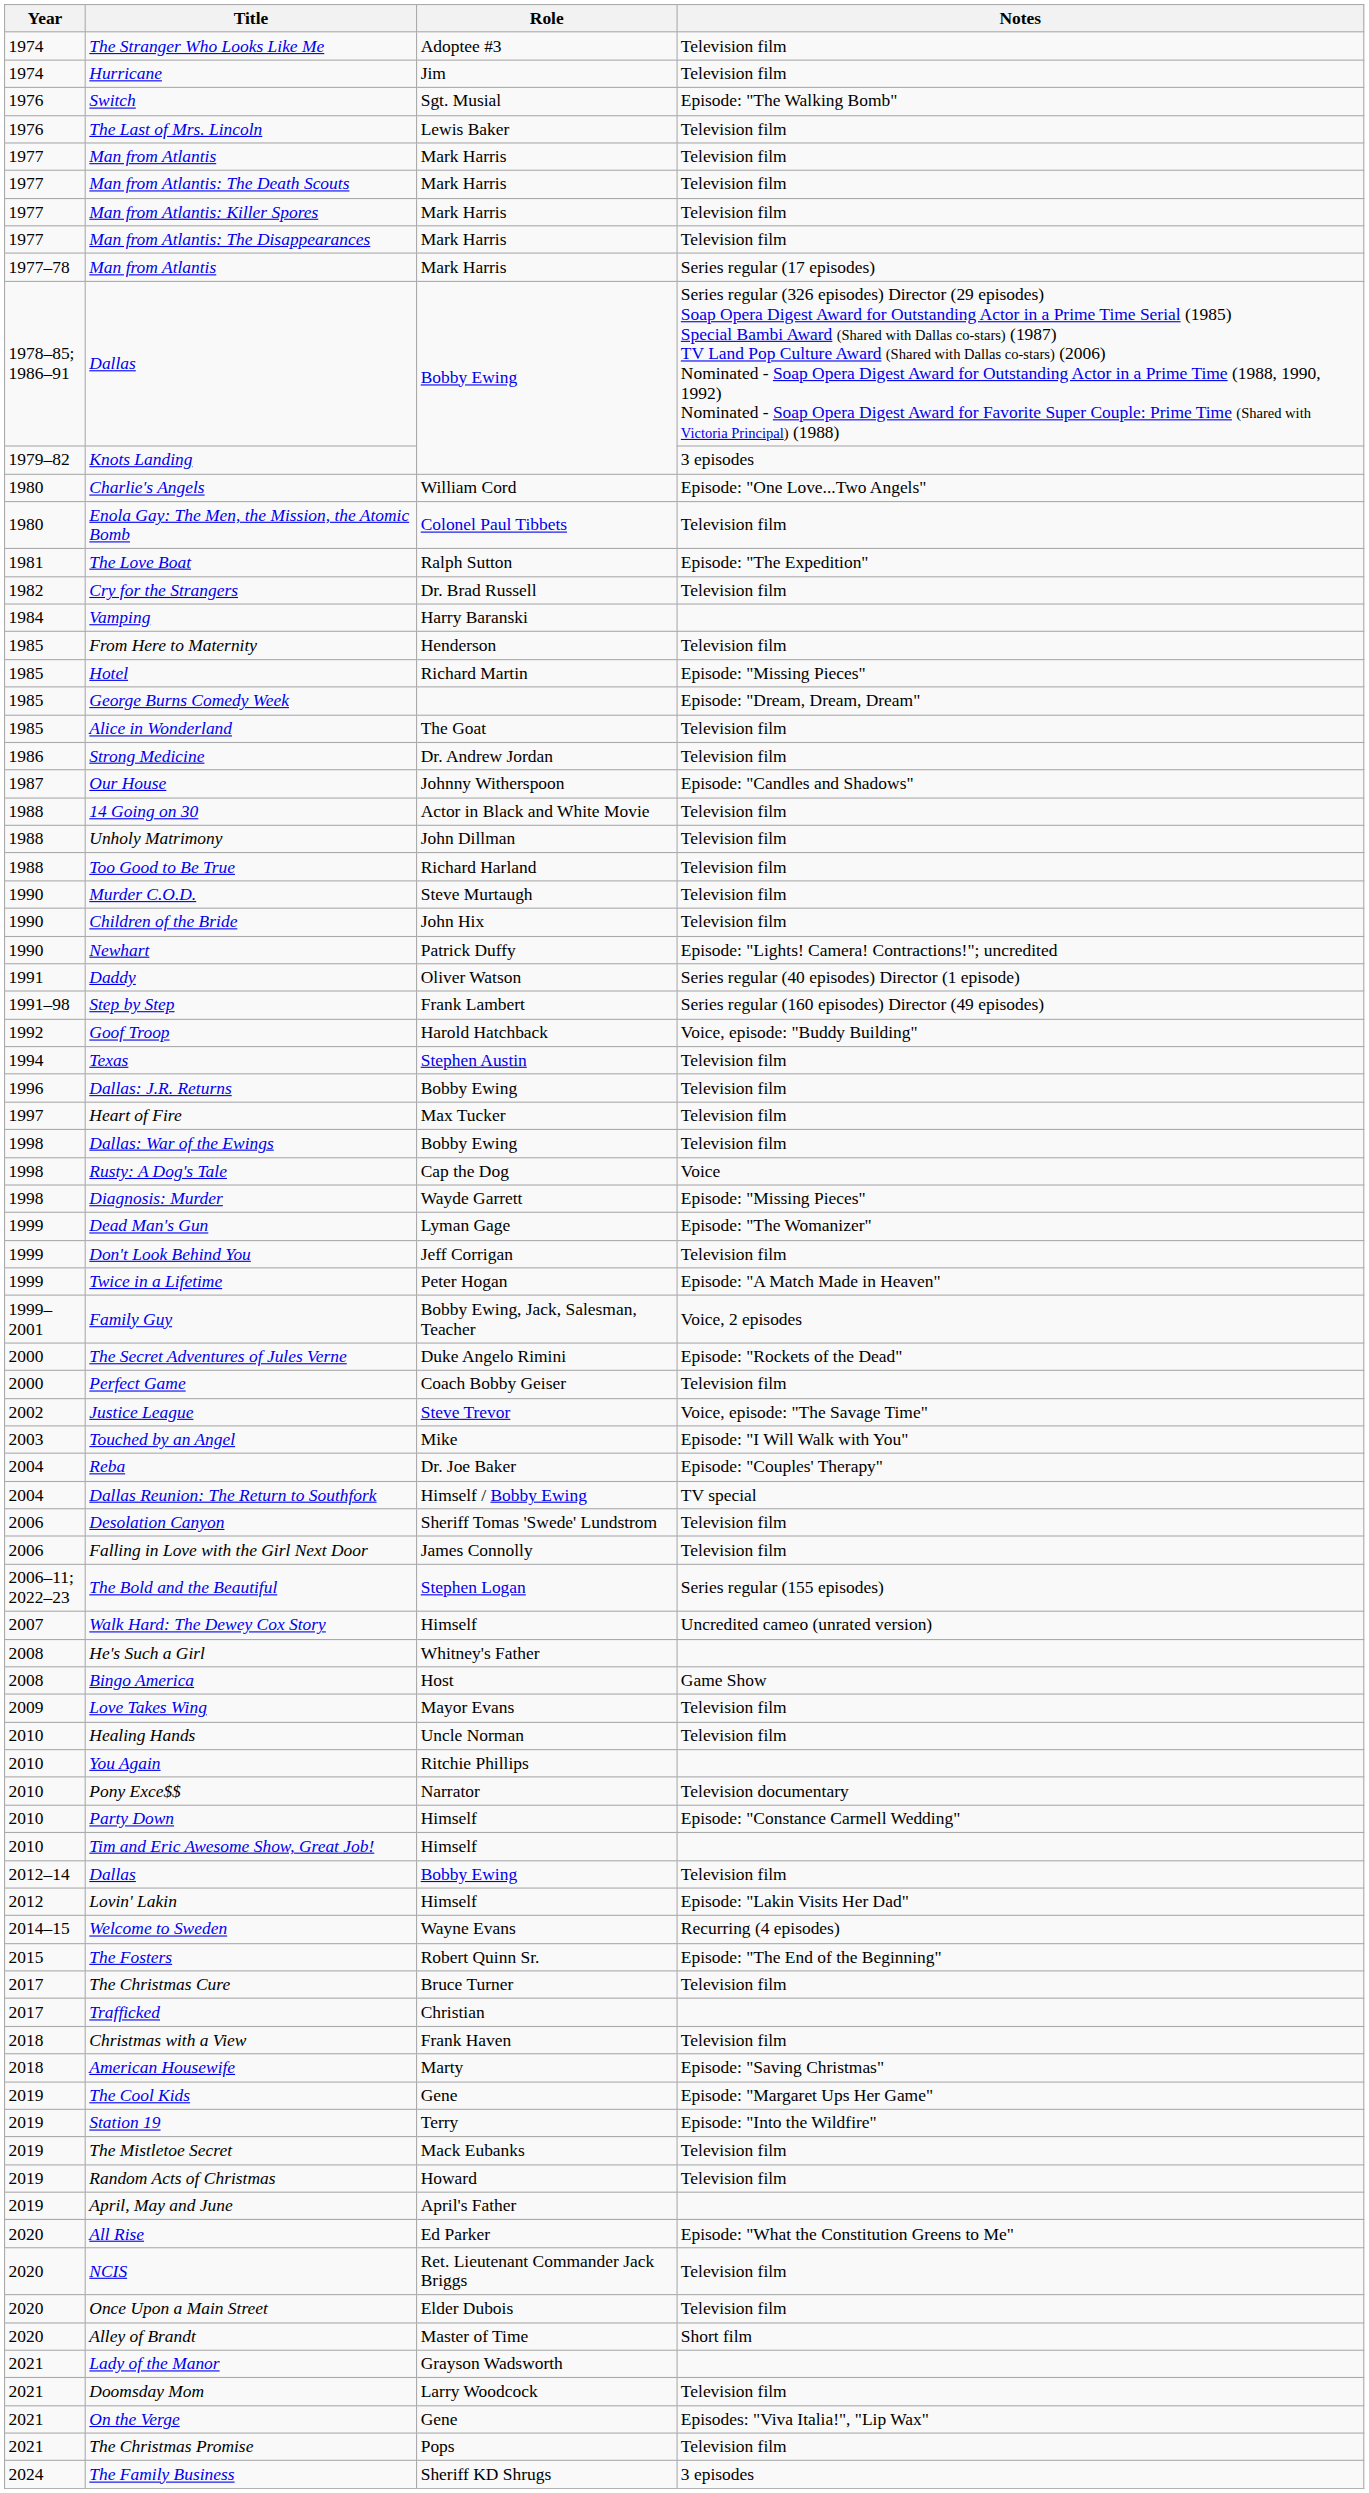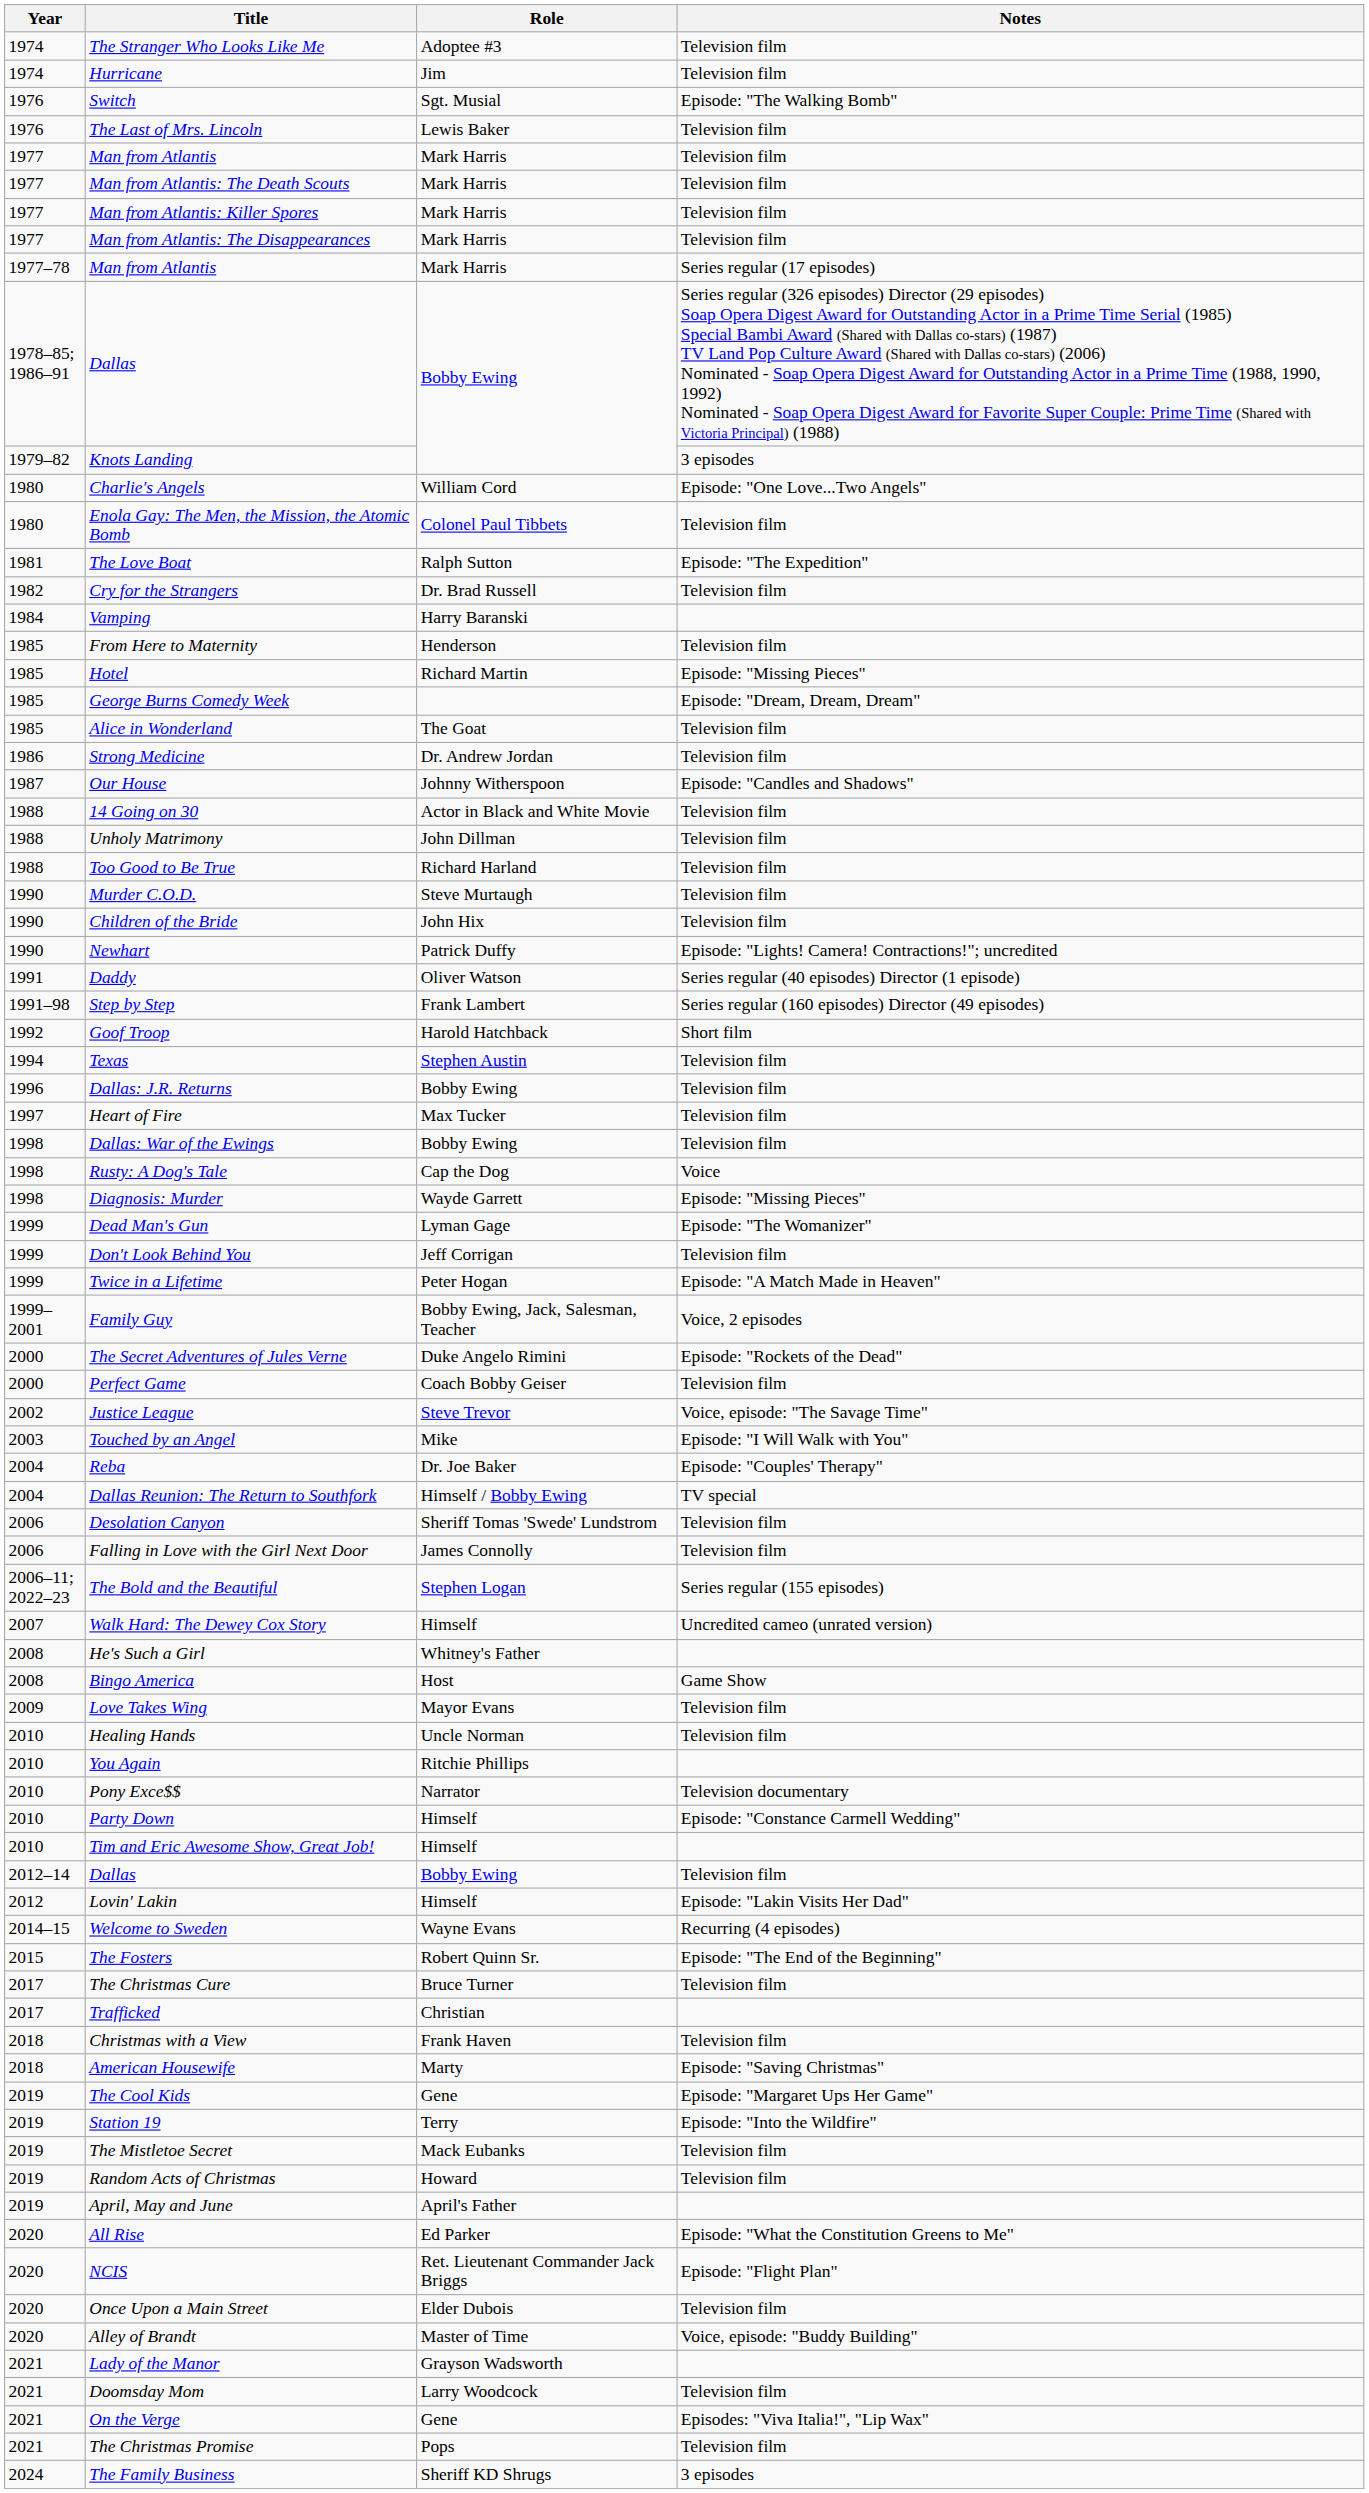Goof Troop | Notes: Voice, episode: "Buddy Building" -> Short film
NCIS | Notes: Television film -> Episode: "Flight Plan"
Alley of Brandt | Notes: Short film -> Voice, episode: "Buddy Building"
